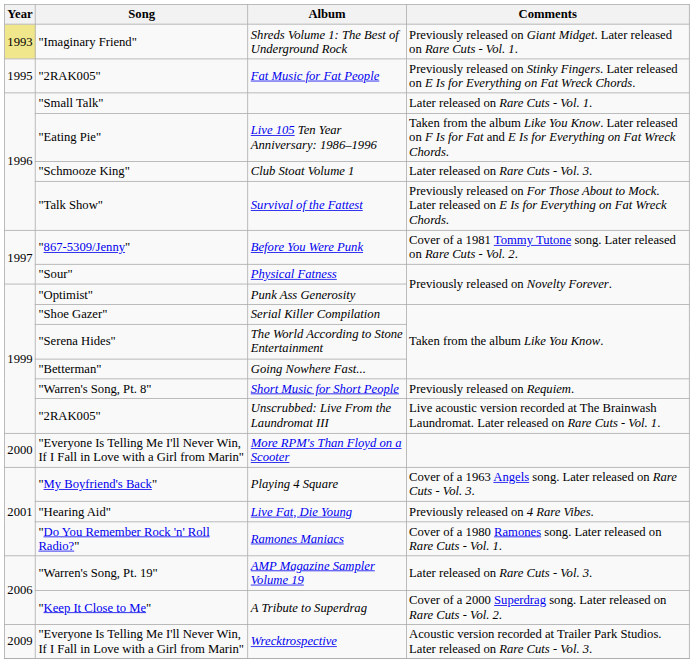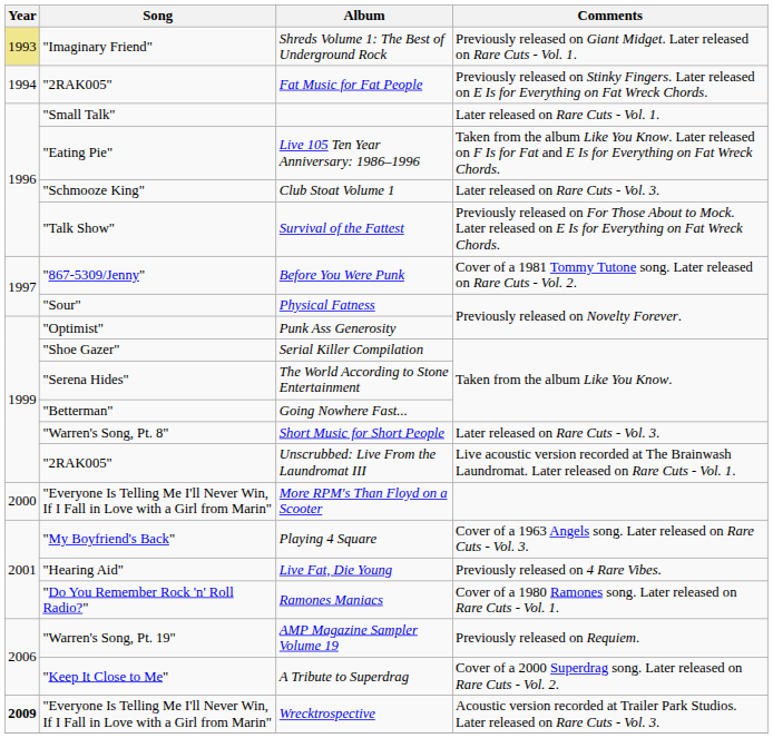Fat Music for Fat People | Year: 1995 -> 1994
Short Music for Short People | Comments: Previously released on Requiem. -> Later released on Rare Cuts - Vol. 3.
AMP Magazine Sampler Volume 19 | Comments: Later released on Rare Cuts - Vol. 3. -> Previously released on Requiem.
Wrecktrospective | Year: normal -> bold
